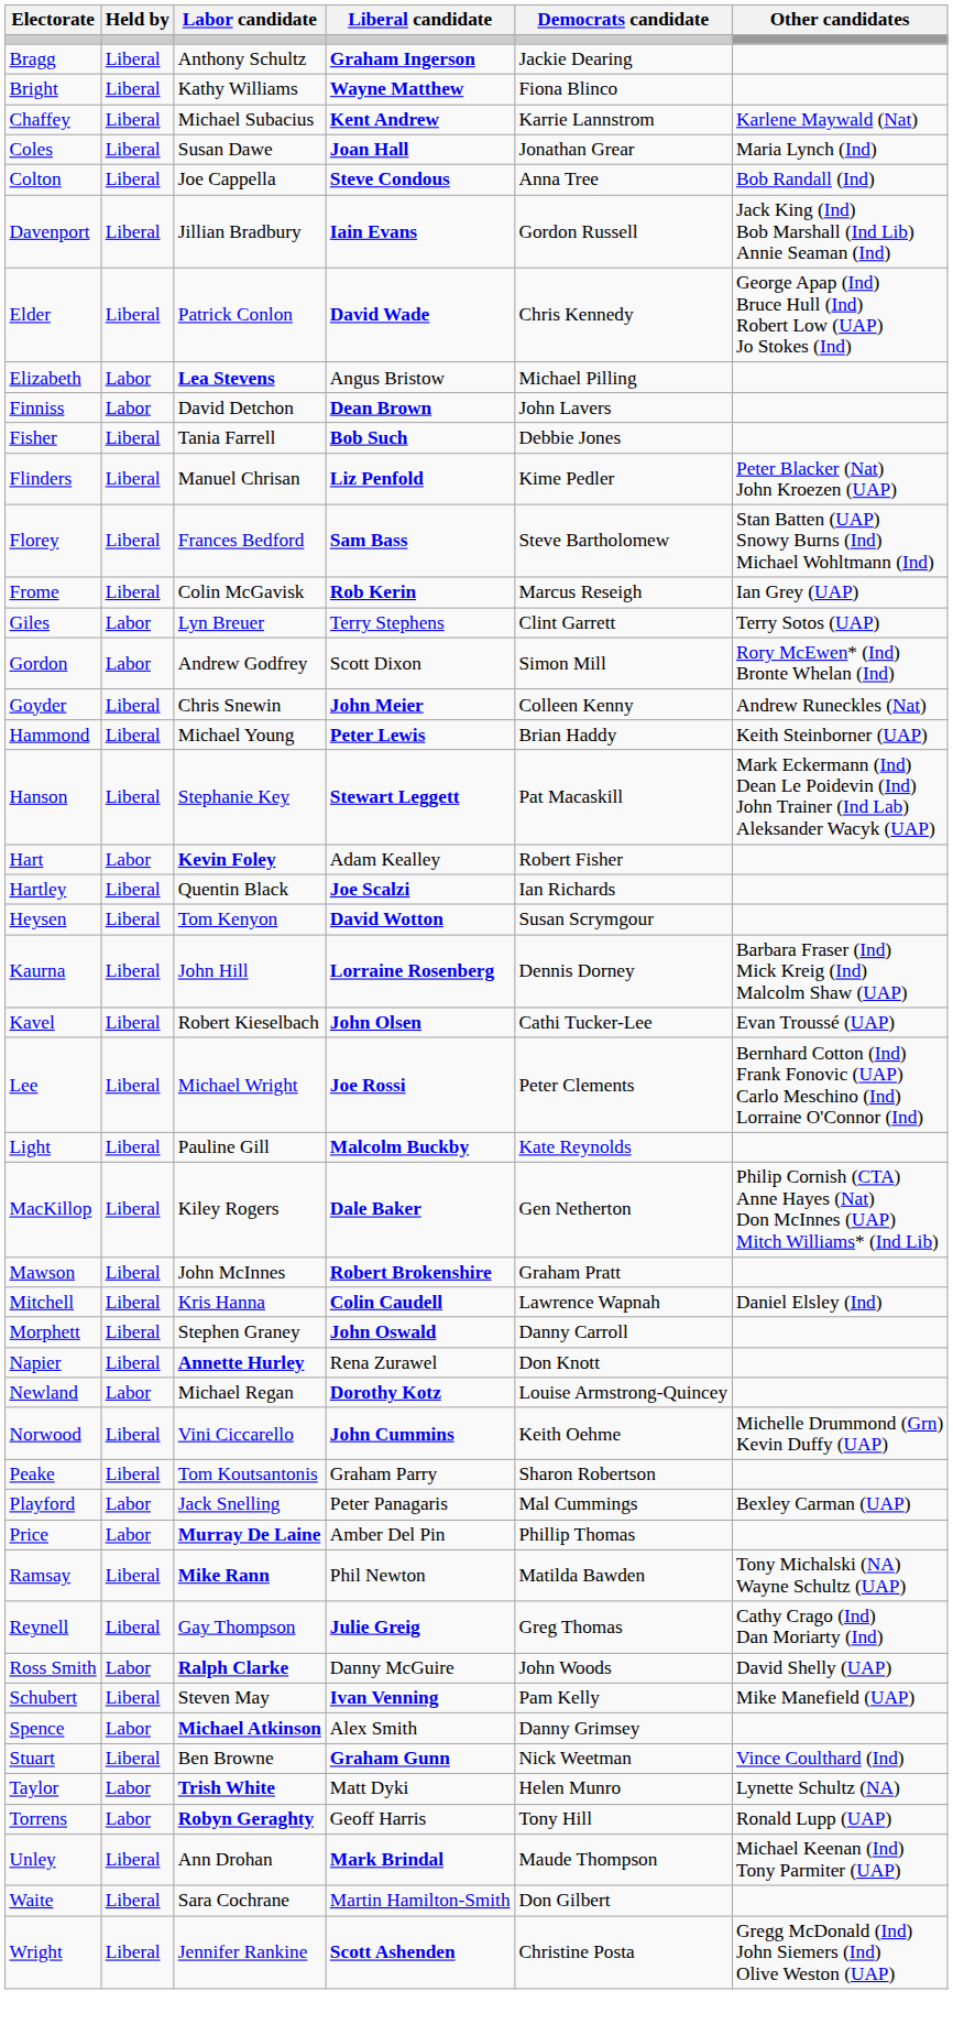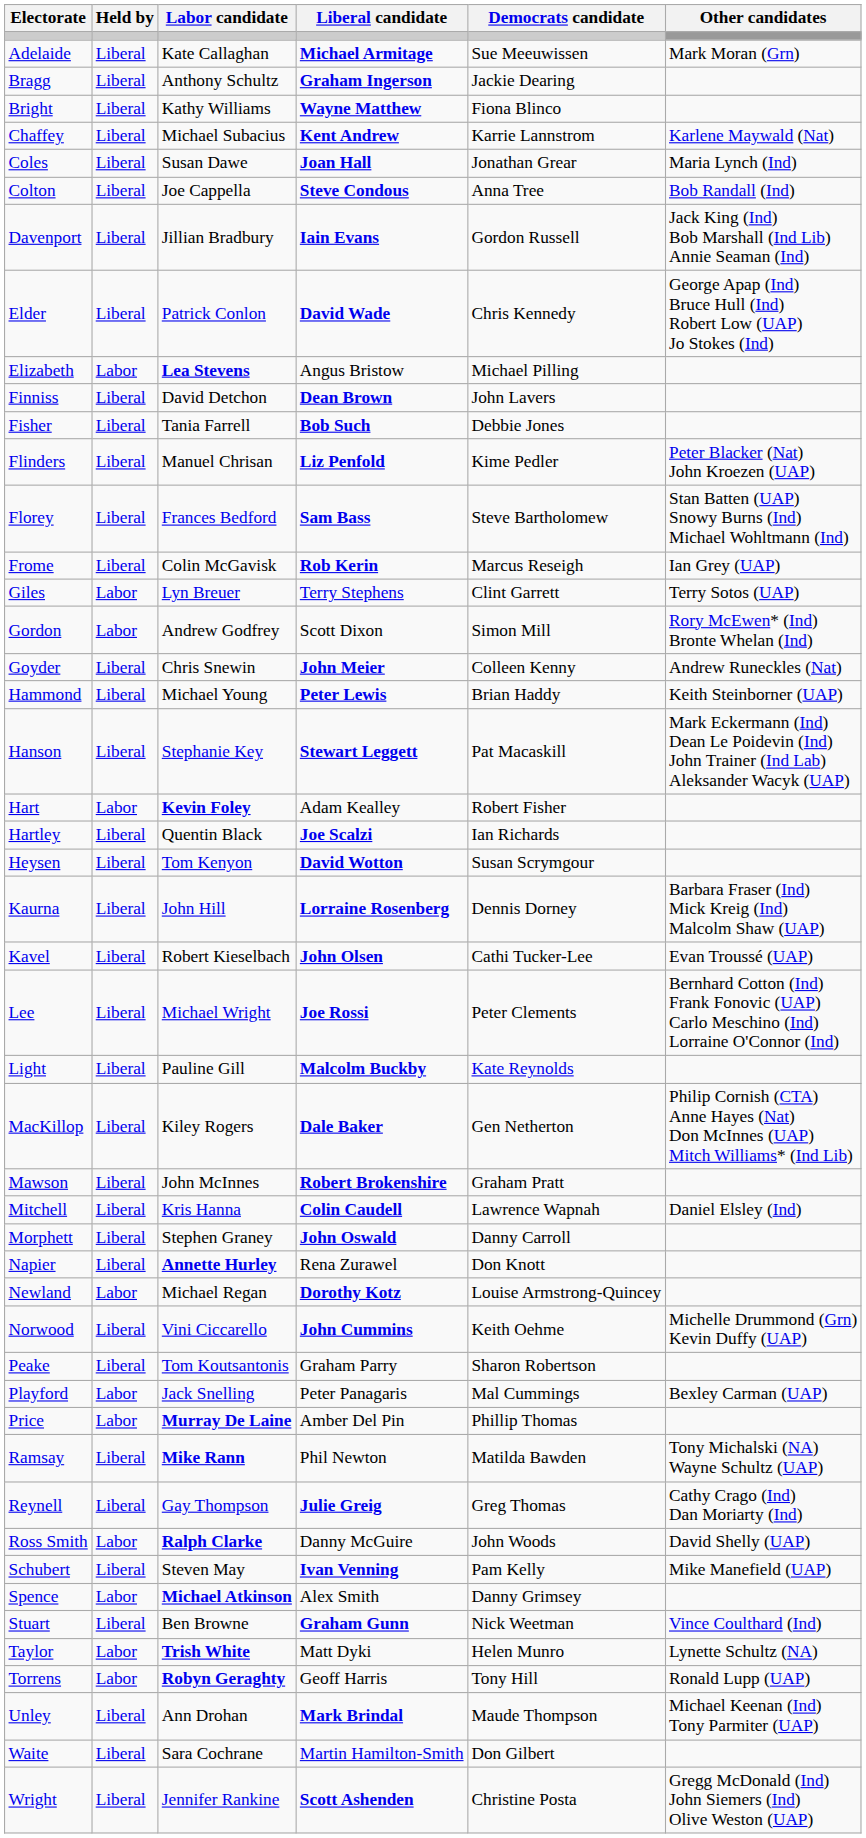+ row: Adelaide | Liberal | Kate Callaghan | Michael Armitage | Sue Meeuwissen | Mark Moran (Grn)
Finniss | Held by: Labor -> Liberal
